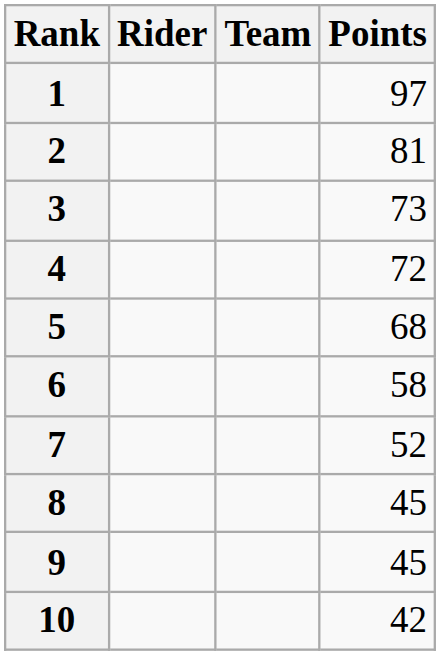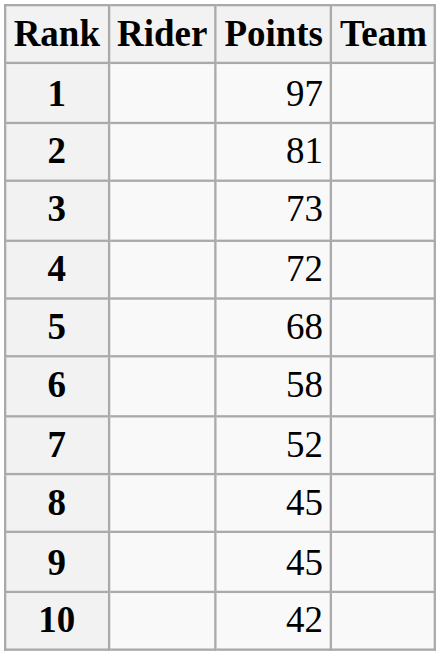columns swapped: Team <-> Points
